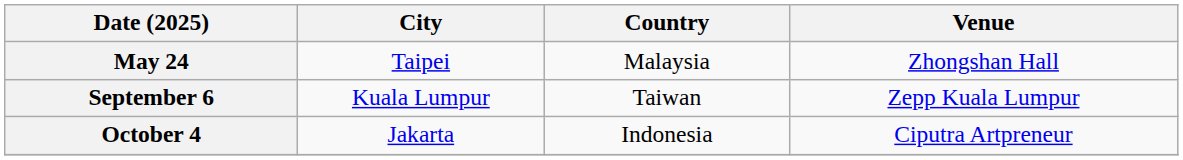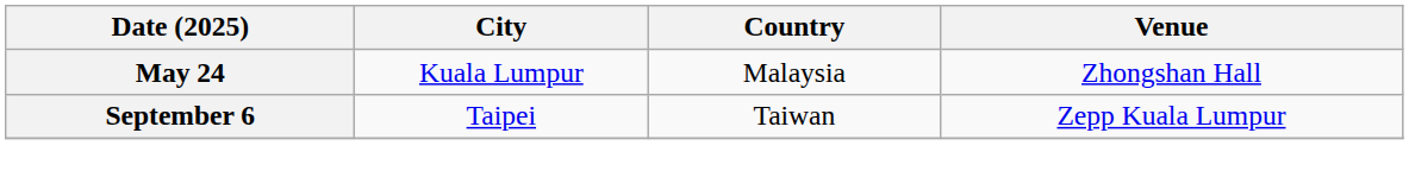May 24 | City: Taipei -> Kuala Lumpur
September 6 | City: Kuala Lumpur -> Taipei
- row: October 4 | Jakarta | Indonesia | Ciputra Artpreneur
